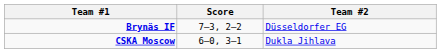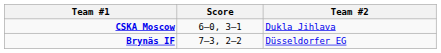rows swapped: Brynäs IF <-> CSKA Moscow
